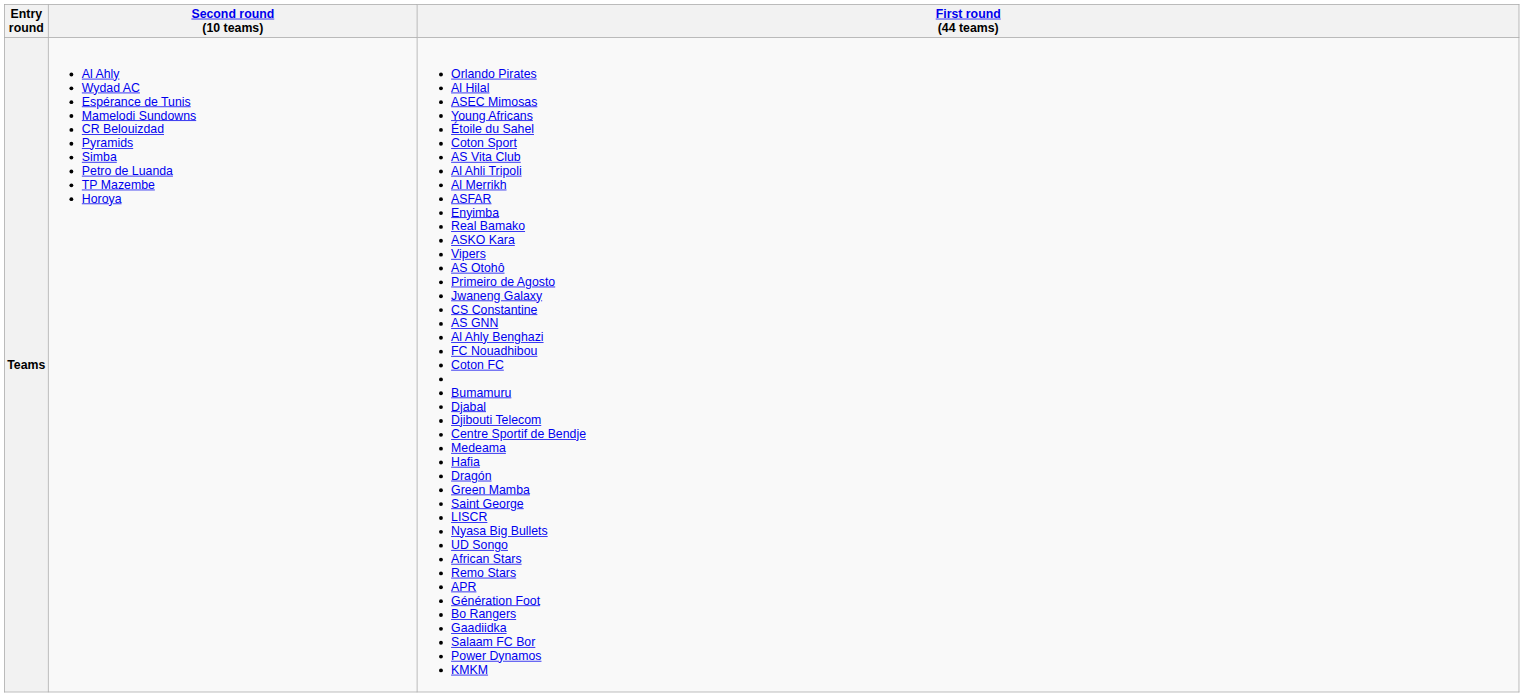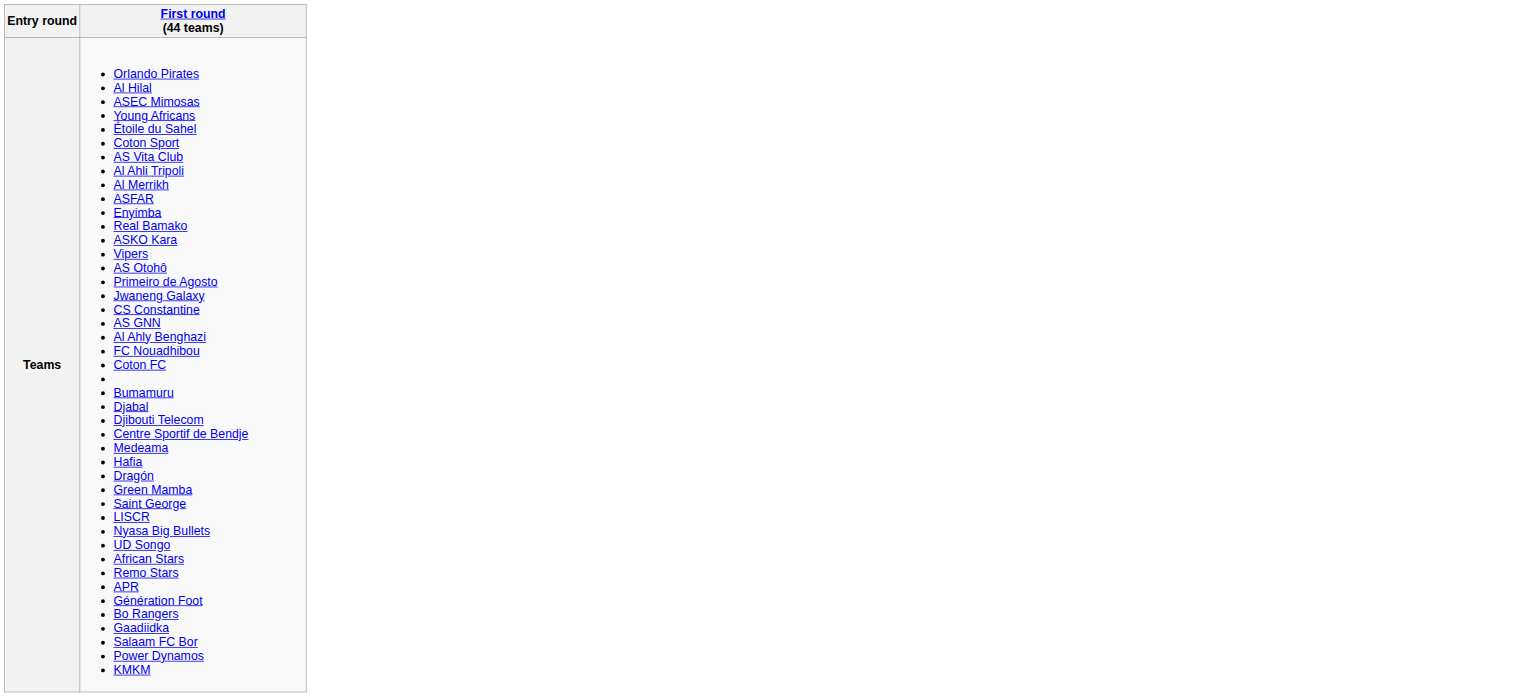- column: Second round (10 teams) | Al Ahly Wydad AC Espérance de Tunis Mamelodi Sundowns CR Belouizdad Pyramids Simba Petro de Luanda TP Mazembe Horoya
